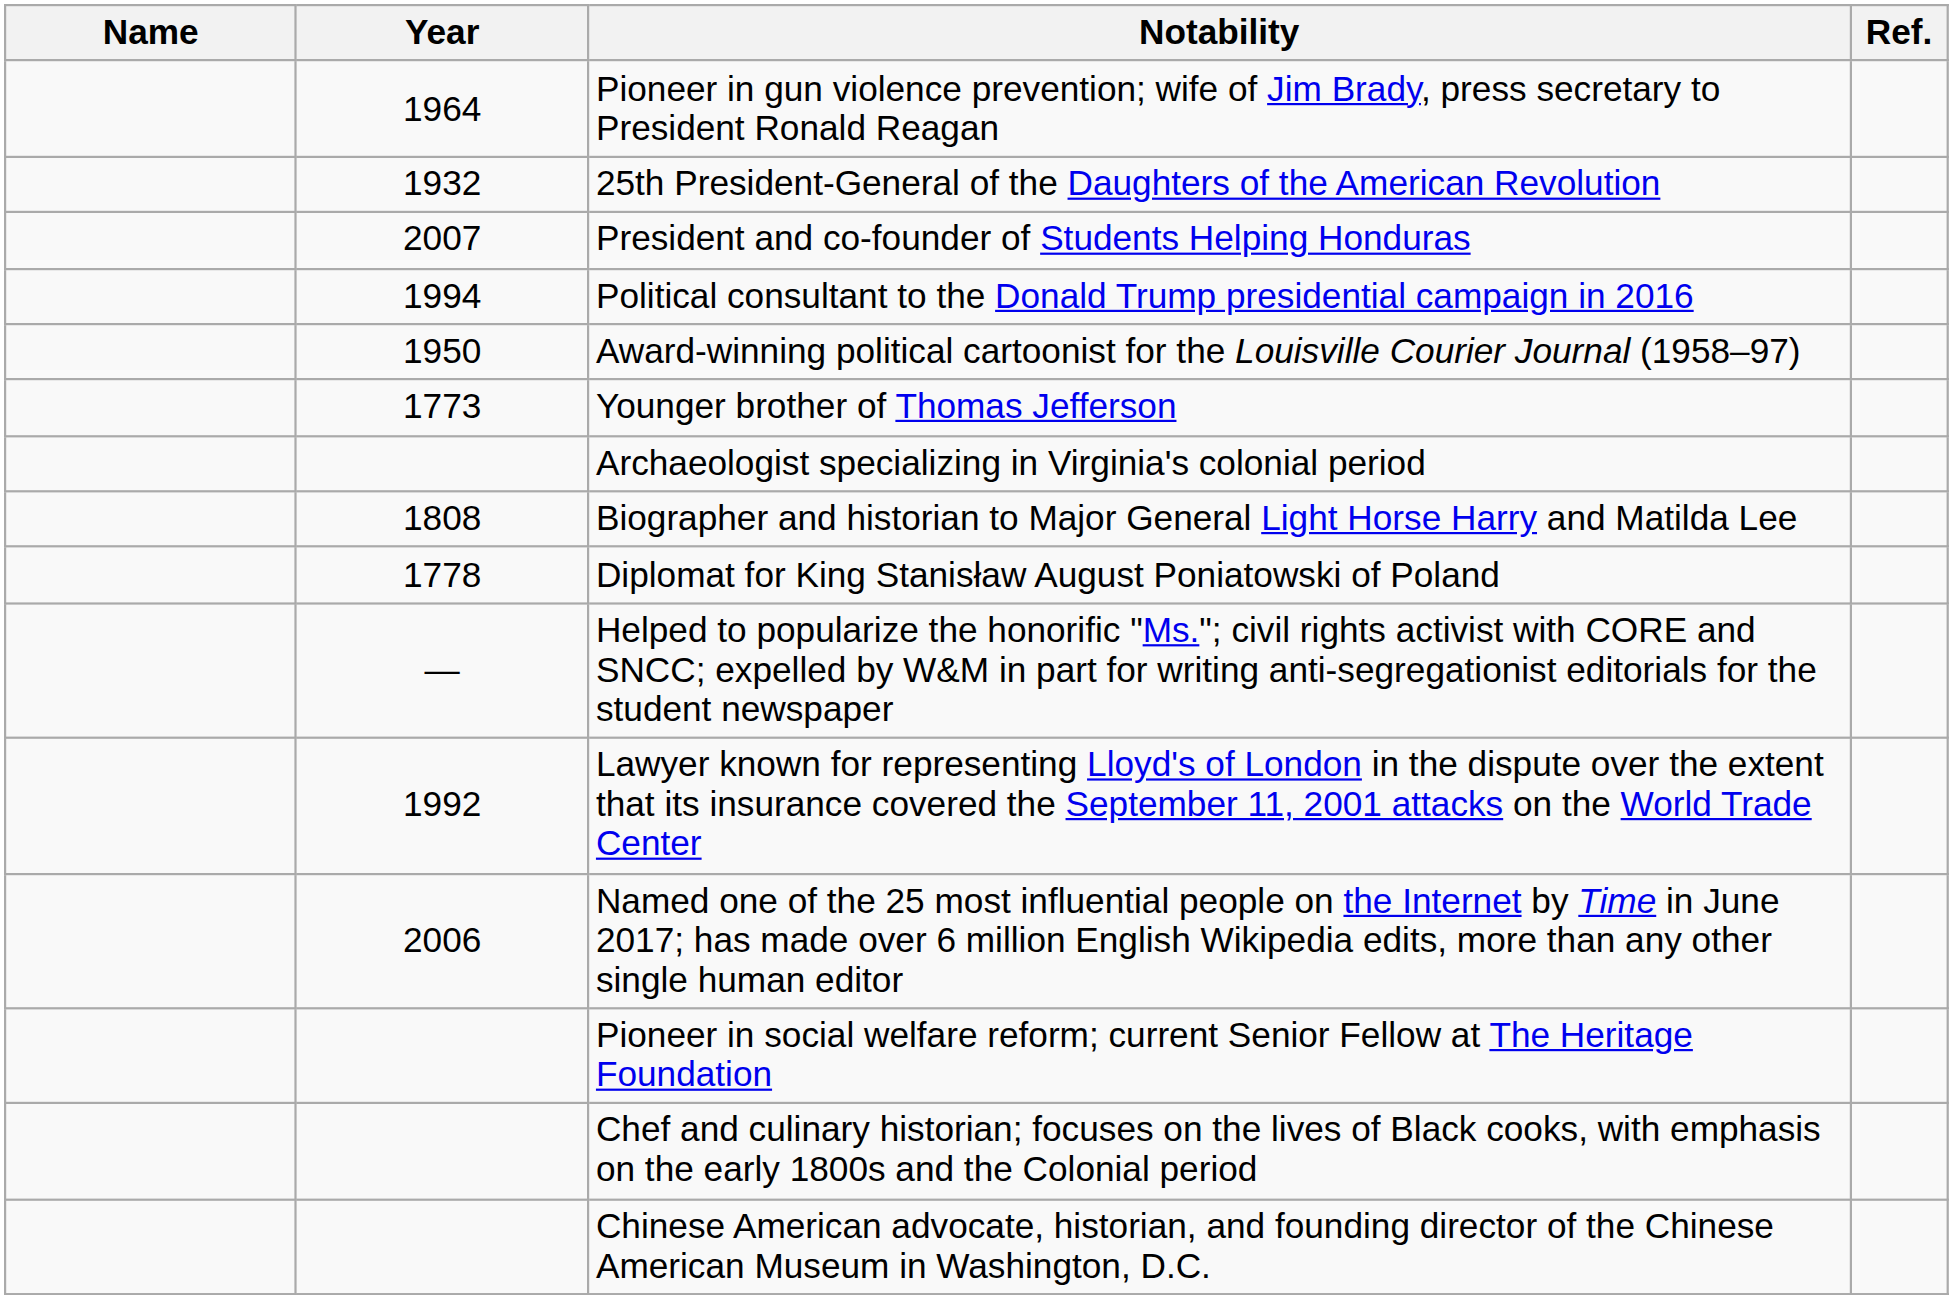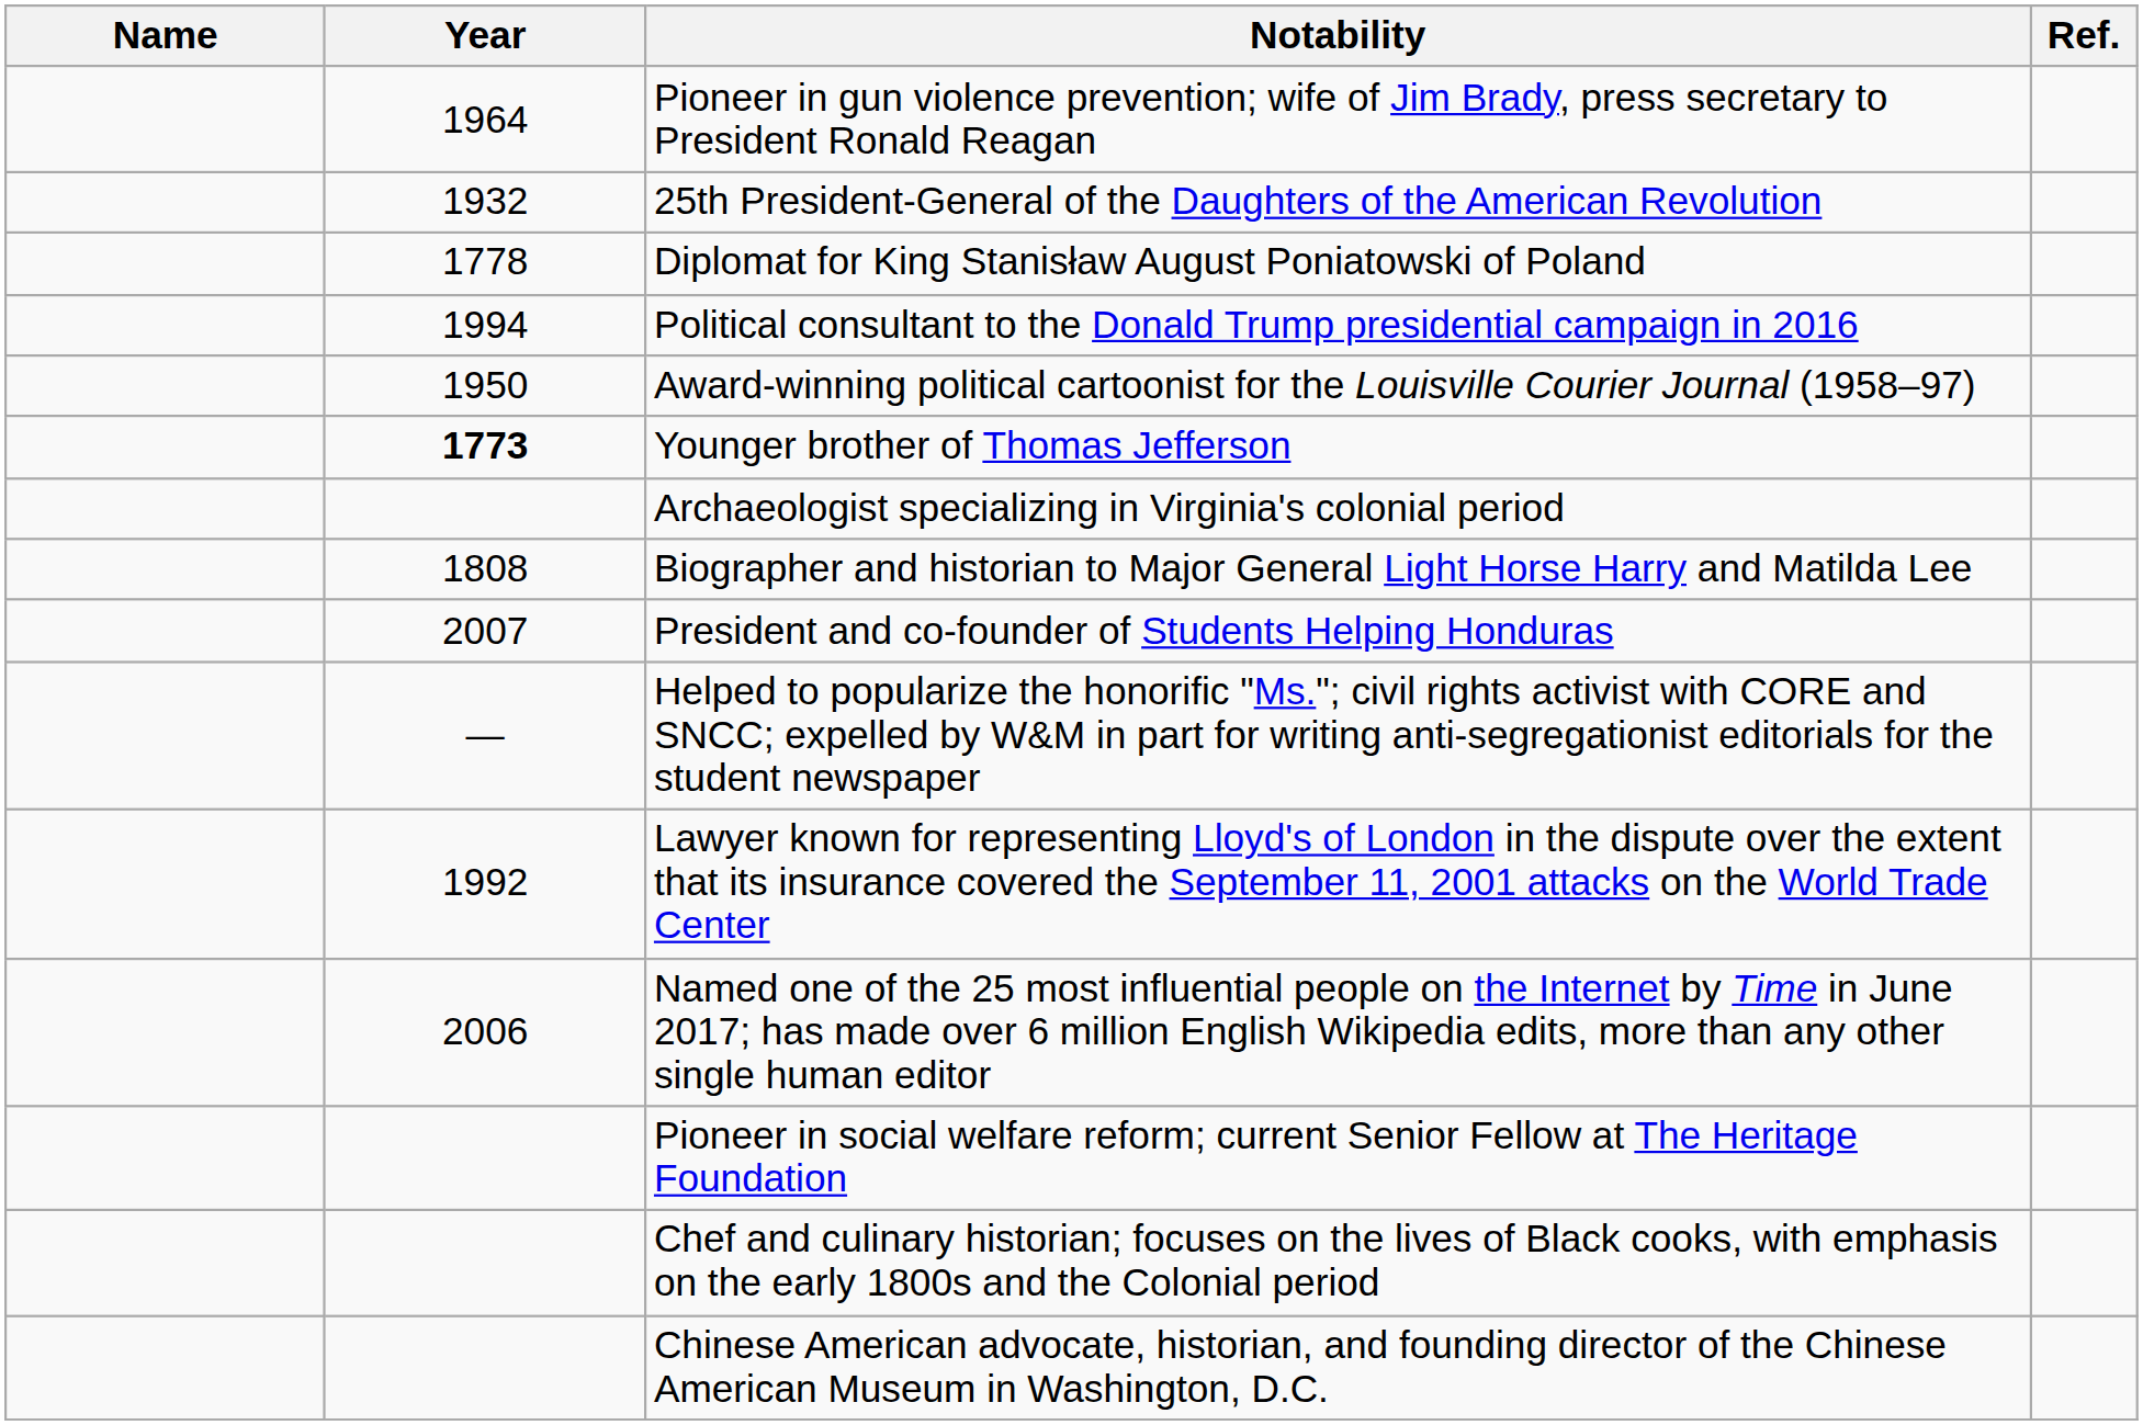rows swapped: President and co-founder of Students Helping Honduras <-> Diplomat for King Stanisław August Poniatowski of Poland
Younger brother of Thomas Jefferson | Year: normal -> bold
